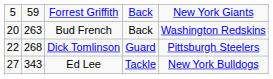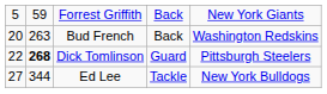Dick Tomlinson | column 2: normal -> bold
Ed Lee | column 2: 343 -> 344
